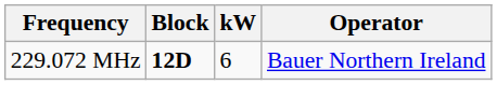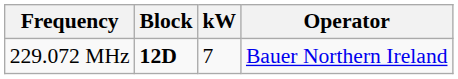229.072 MHz | kW: 6 -> 7
